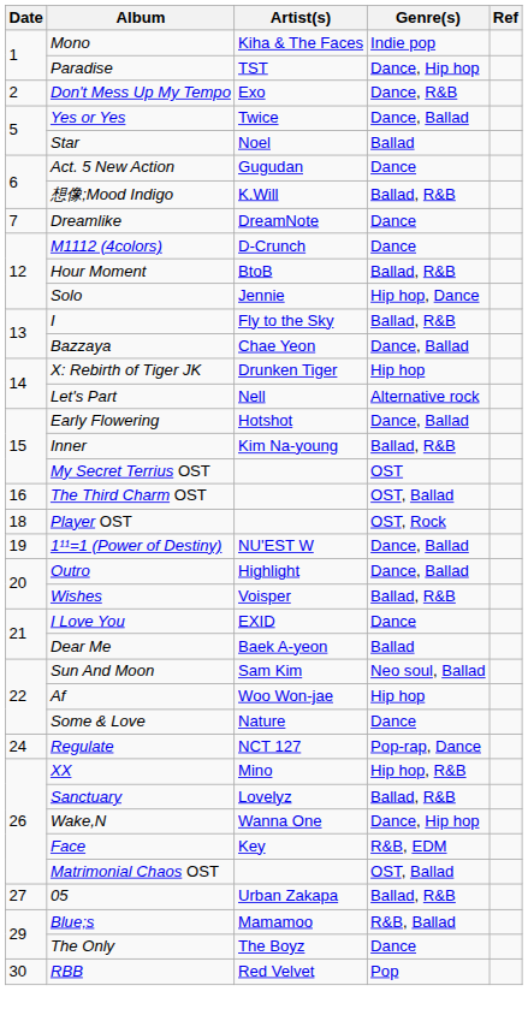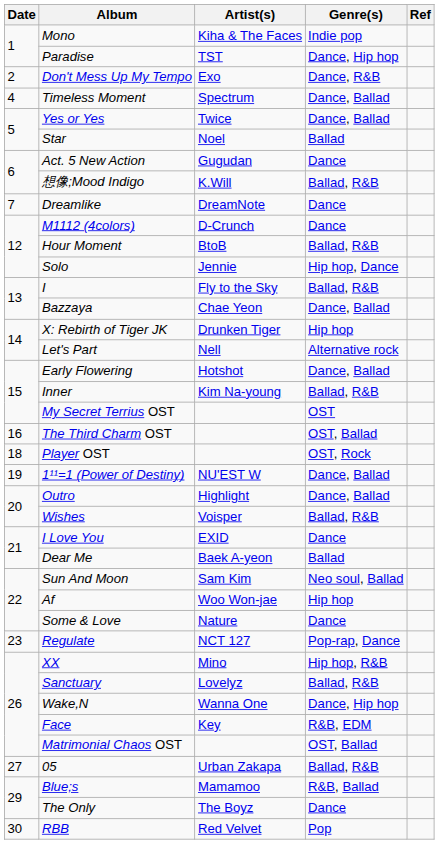+ row: 4 | Timeless Moment | Spectrum | Dance, Ballad
Regulate | Date: 24 -> 23
